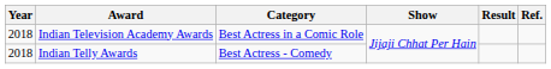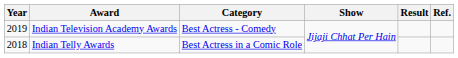Indian Television Academy Awards | Year: 2018 -> 2019
Indian Television Academy Awards | Category: Best Actress in a Comic Role -> Best Actress - Comedy
Indian Telly Awards | Category: Best Actress - Comedy -> Best Actress in a Comic Role
